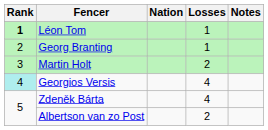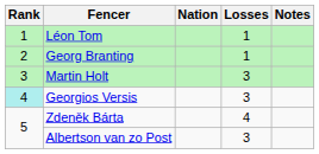Léon Tom | Rank: bold -> normal
Martin Holt | Losses: 2 -> 3
Georgios Versis | Losses: 4 -> 3
Albertson van zo Post | Losses: 2 -> 3
